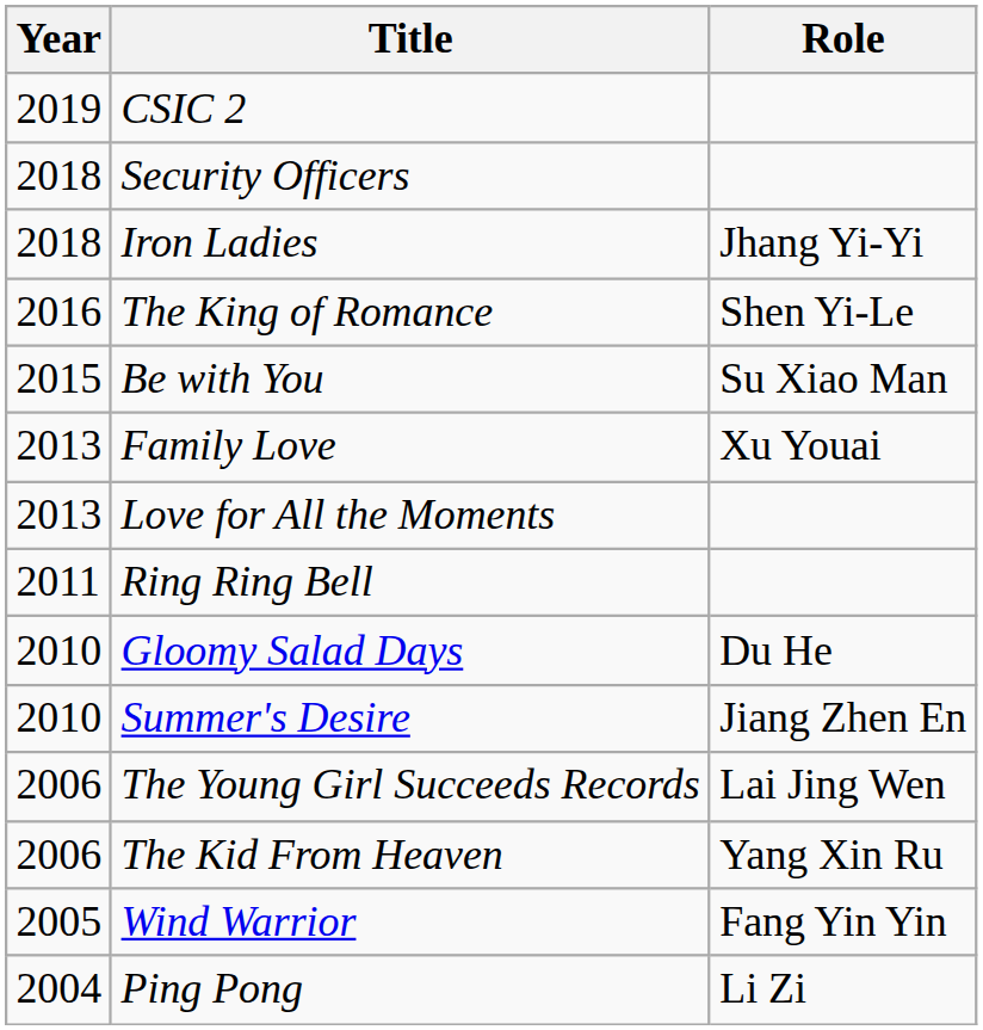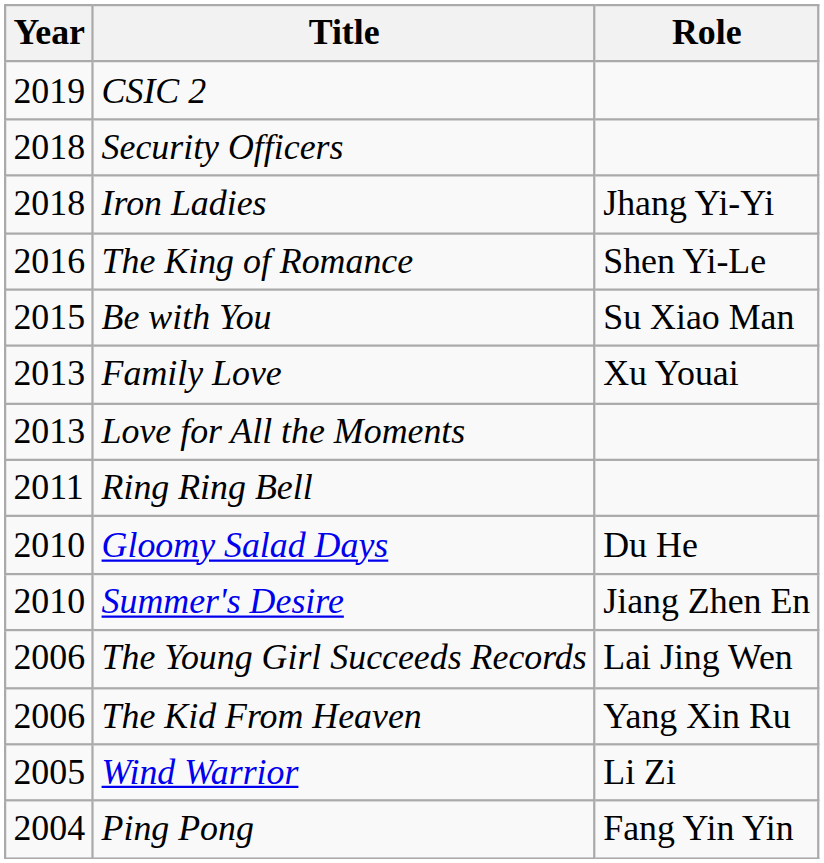Wind Warrior | Role: Fang Yin Yin -> Li Zi
Ping Pong | Role: Li Zi -> Fang Yin Yin
